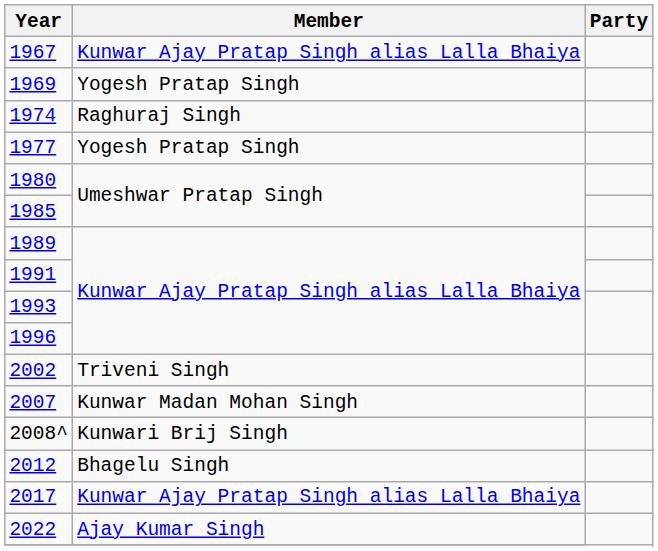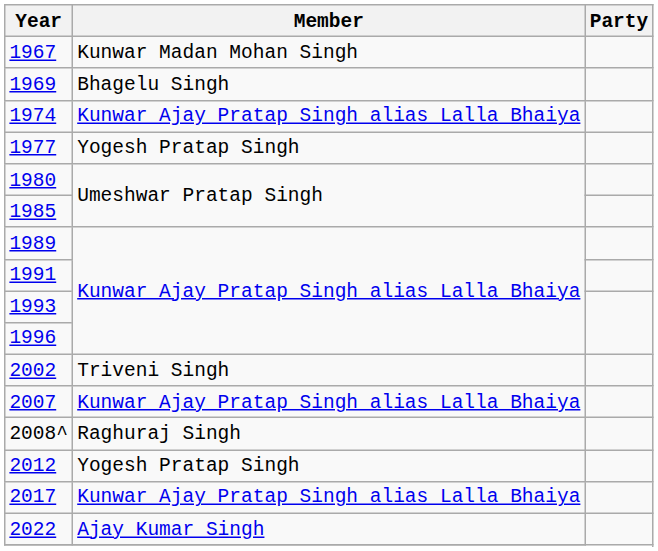1967 | Member: Kunwar Ajay Pratap Singh alias Lalla Bhaiya -> Kunwar Madan Mohan Singh
1969 | Member: Yogesh Pratap Singh -> Bhagelu Singh
1974 | Member: Raghuraj Singh -> Kunwar Ajay Pratap Singh alias Lalla Bhaiya
2007 | Member: Kunwar Madan Mohan Singh -> Kunwar Ajay Pratap Singh alias Lalla Bhaiya
2008^ | Member: Kunwari Brij Singh -> Raghuraj Singh
2012 | Member: Bhagelu Singh -> Yogesh Pratap Singh
